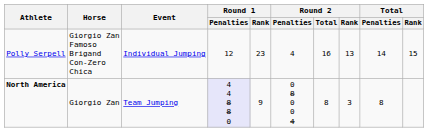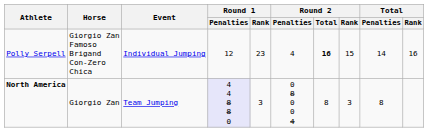Polly Serpell | Round 2 / Total: normal -> bold
Polly Serpell | Round 2 / Rank: 13 -> 15
Polly Serpell | Total / Rank: 15 -> 16
North America | Round 1 / Rank: 9 -> 3
